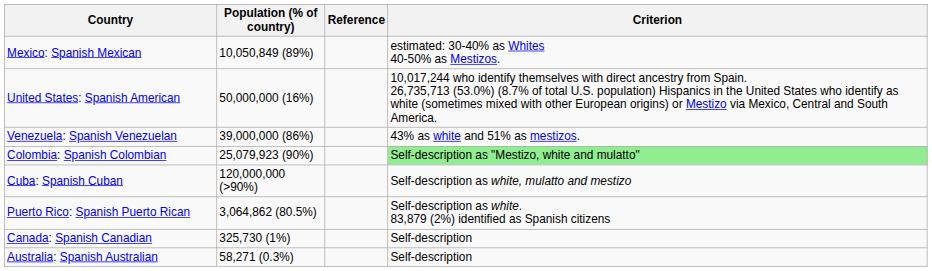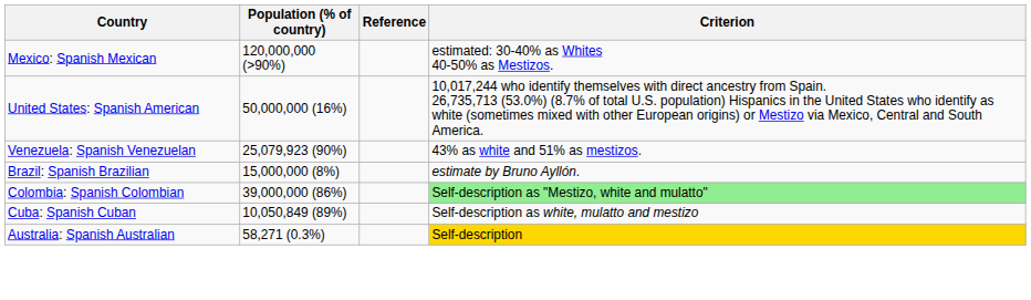Mexico: Spanish Mexican | Population (% of country): 10,050,849 (89%) -> 120,000,000 (>90%)
Venezuela: Spanish Venezuelan | Population (% of country): 39,000,000 (86%) -> 25,079,923 (90%)
+ row: Brazil: Spanish Brazilian | 15,000,000 (8%) | estimate by Bruno Ayllón.
Colombia: Spanish Colombian | Population (% of country): 25,079,923 (90%) -> 39,000,000 (86%)
Cuba: Spanish Cuban | Population (% of country): 120,000,000 (>90%) -> 10,050,849 (89%)
- row: Puerto Rico: Spanish Puerto Rican | 3,064,862 (80.5%) | Self-description as white. 83,879 (2%) identified as Spanish citizens
- row: Canada: Spanish Canadian | 325,730 (1%) | Self-description
Australia: Spanish Australian | Criterion: no background -> gold background
